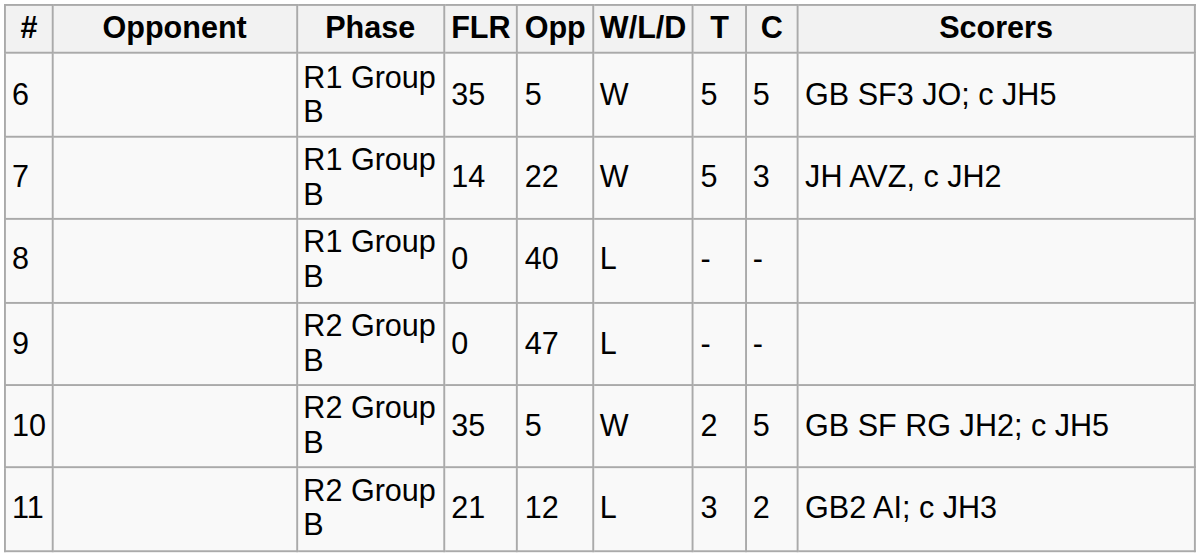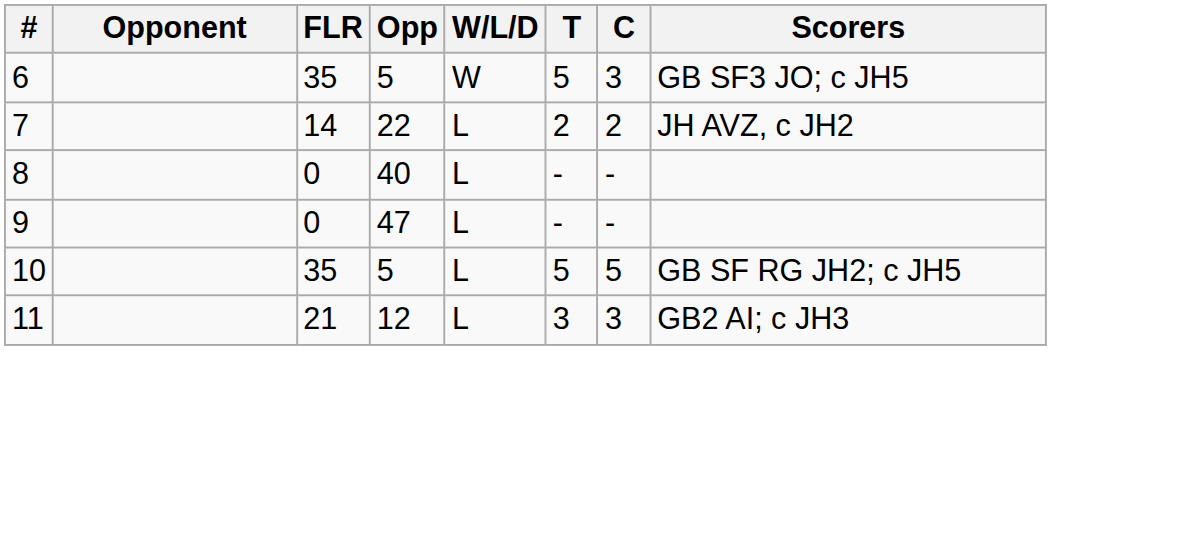- column: Phase | R1 Group B | R1 Group B | R1 Group B | R2 Group B | R2 Group B | R2 Group B
6 | C: 5 -> 3
7 | W/L/D: W -> L
7 | T: 5 -> 2
7 | C: 3 -> 2
10 | W/L/D: W -> L
10 | T: 2 -> 5
11 | C: 2 -> 3
